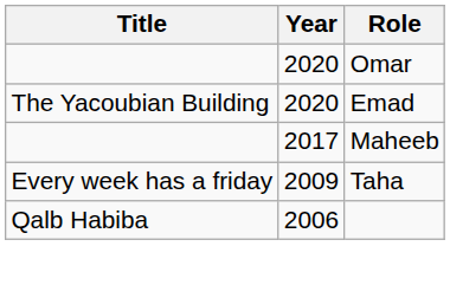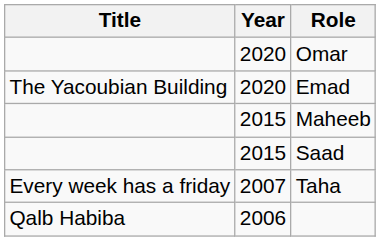Maheeb | Year: 2017 -> 2015
+ row: 2015 | Saad
Taha | Year: 2009 -> 2007
